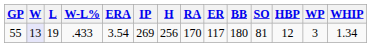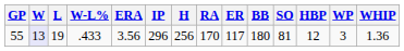55 | ERA: 3.54 -> 3.56
55 | IP: 269 -> 296
55 | WHIP: 1.34 -> 1.36
